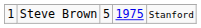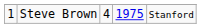Steve Brown | column 3: 5 -> 4
